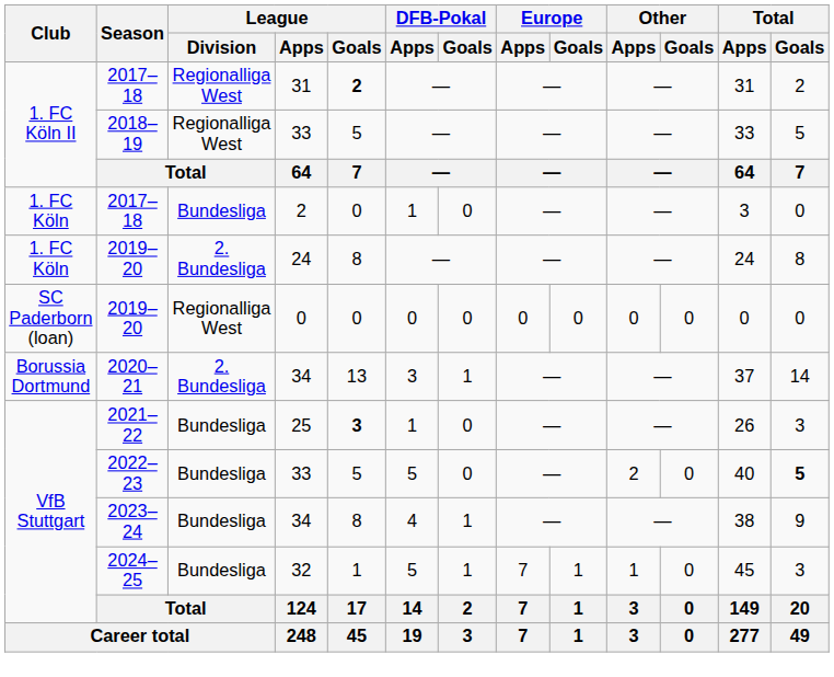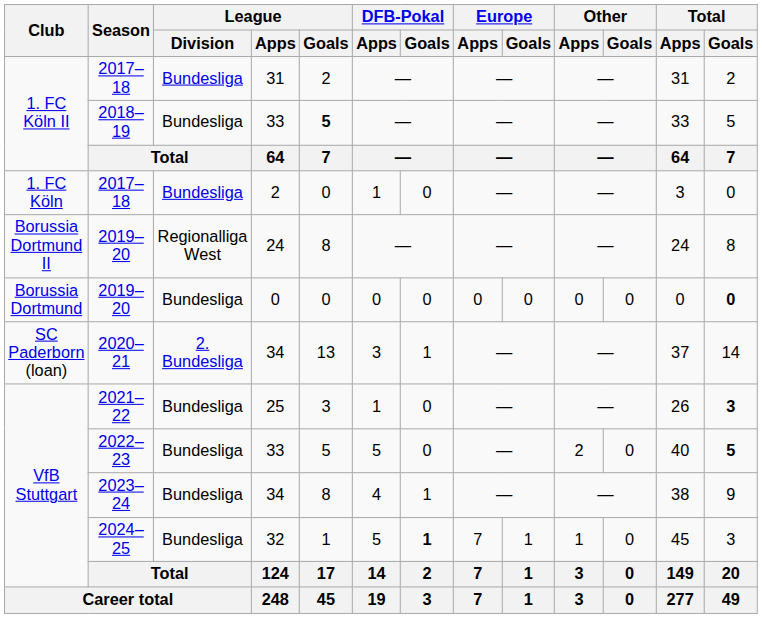2017–18 / 31 | League / Division: Regionalliga West -> Bundesliga
2017–18 / 31 | League / Goals: bold -> normal
2018–19 | League / Division: Regionalliga West -> Bundesliga
2018–19 | League / Goals: normal -> bold
2019–20 / 24 | Club: 1. FC Köln -> Borussia Dortmund II
2019–20 / 24 | League / Division: 2. Bundesliga -> Regionalliga West
2019–20 / 0 | Club: SC Paderborn (loan) -> Borussia Dortmund
2019–20 / 0 | League / Division: Regionalliga West -> Bundesliga
2019–20 / 0 | Total / Goals: normal -> bold
2020–21 | Club: Borussia Dortmund -> SC Paderborn (loan)
2021–22 | League / Goals: bold -> normal
2021–22 | Total / Goals: normal -> bold
2024–25 | DFB-Pokal / Goals: normal -> bold
